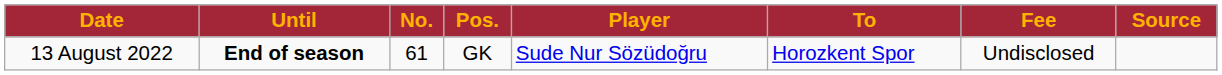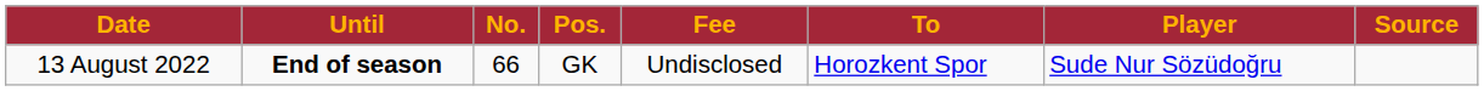columns swapped: Player <-> Fee
13 August 2022 | No.: 61 -> 66
